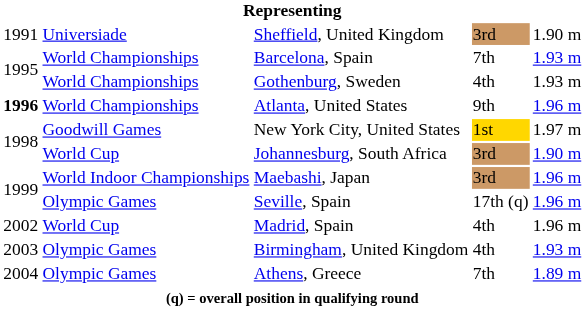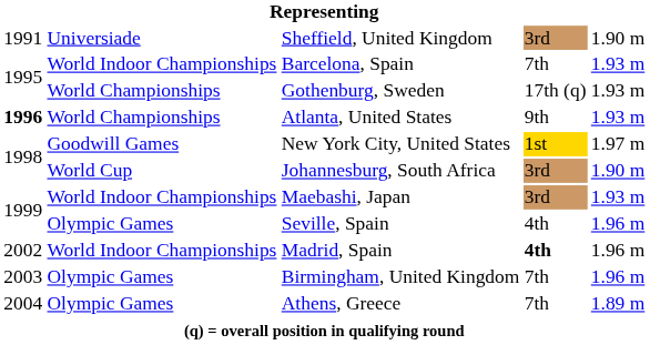Barcelona, Spain | column 2: World Championships -> World Indoor Championships
Gothenburg, Sweden | column 4: 4th -> 17th (q)
Atlanta, United States | column 5: 1.96 m -> 1.93 m
Maebashi, Japan | column 5: 1.96 m -> 1.93 m
Seville, Spain | column 4: 17th (q) -> 4th
Madrid, Spain | column 2: World Cup -> World Indoor Championships
Madrid, Spain | column 4: normal -> bold
Birmingham, United Kingdom | column 4: 4th -> 7th
Birmingham, United Kingdom | column 5: 1.93 m -> 1.96 m
